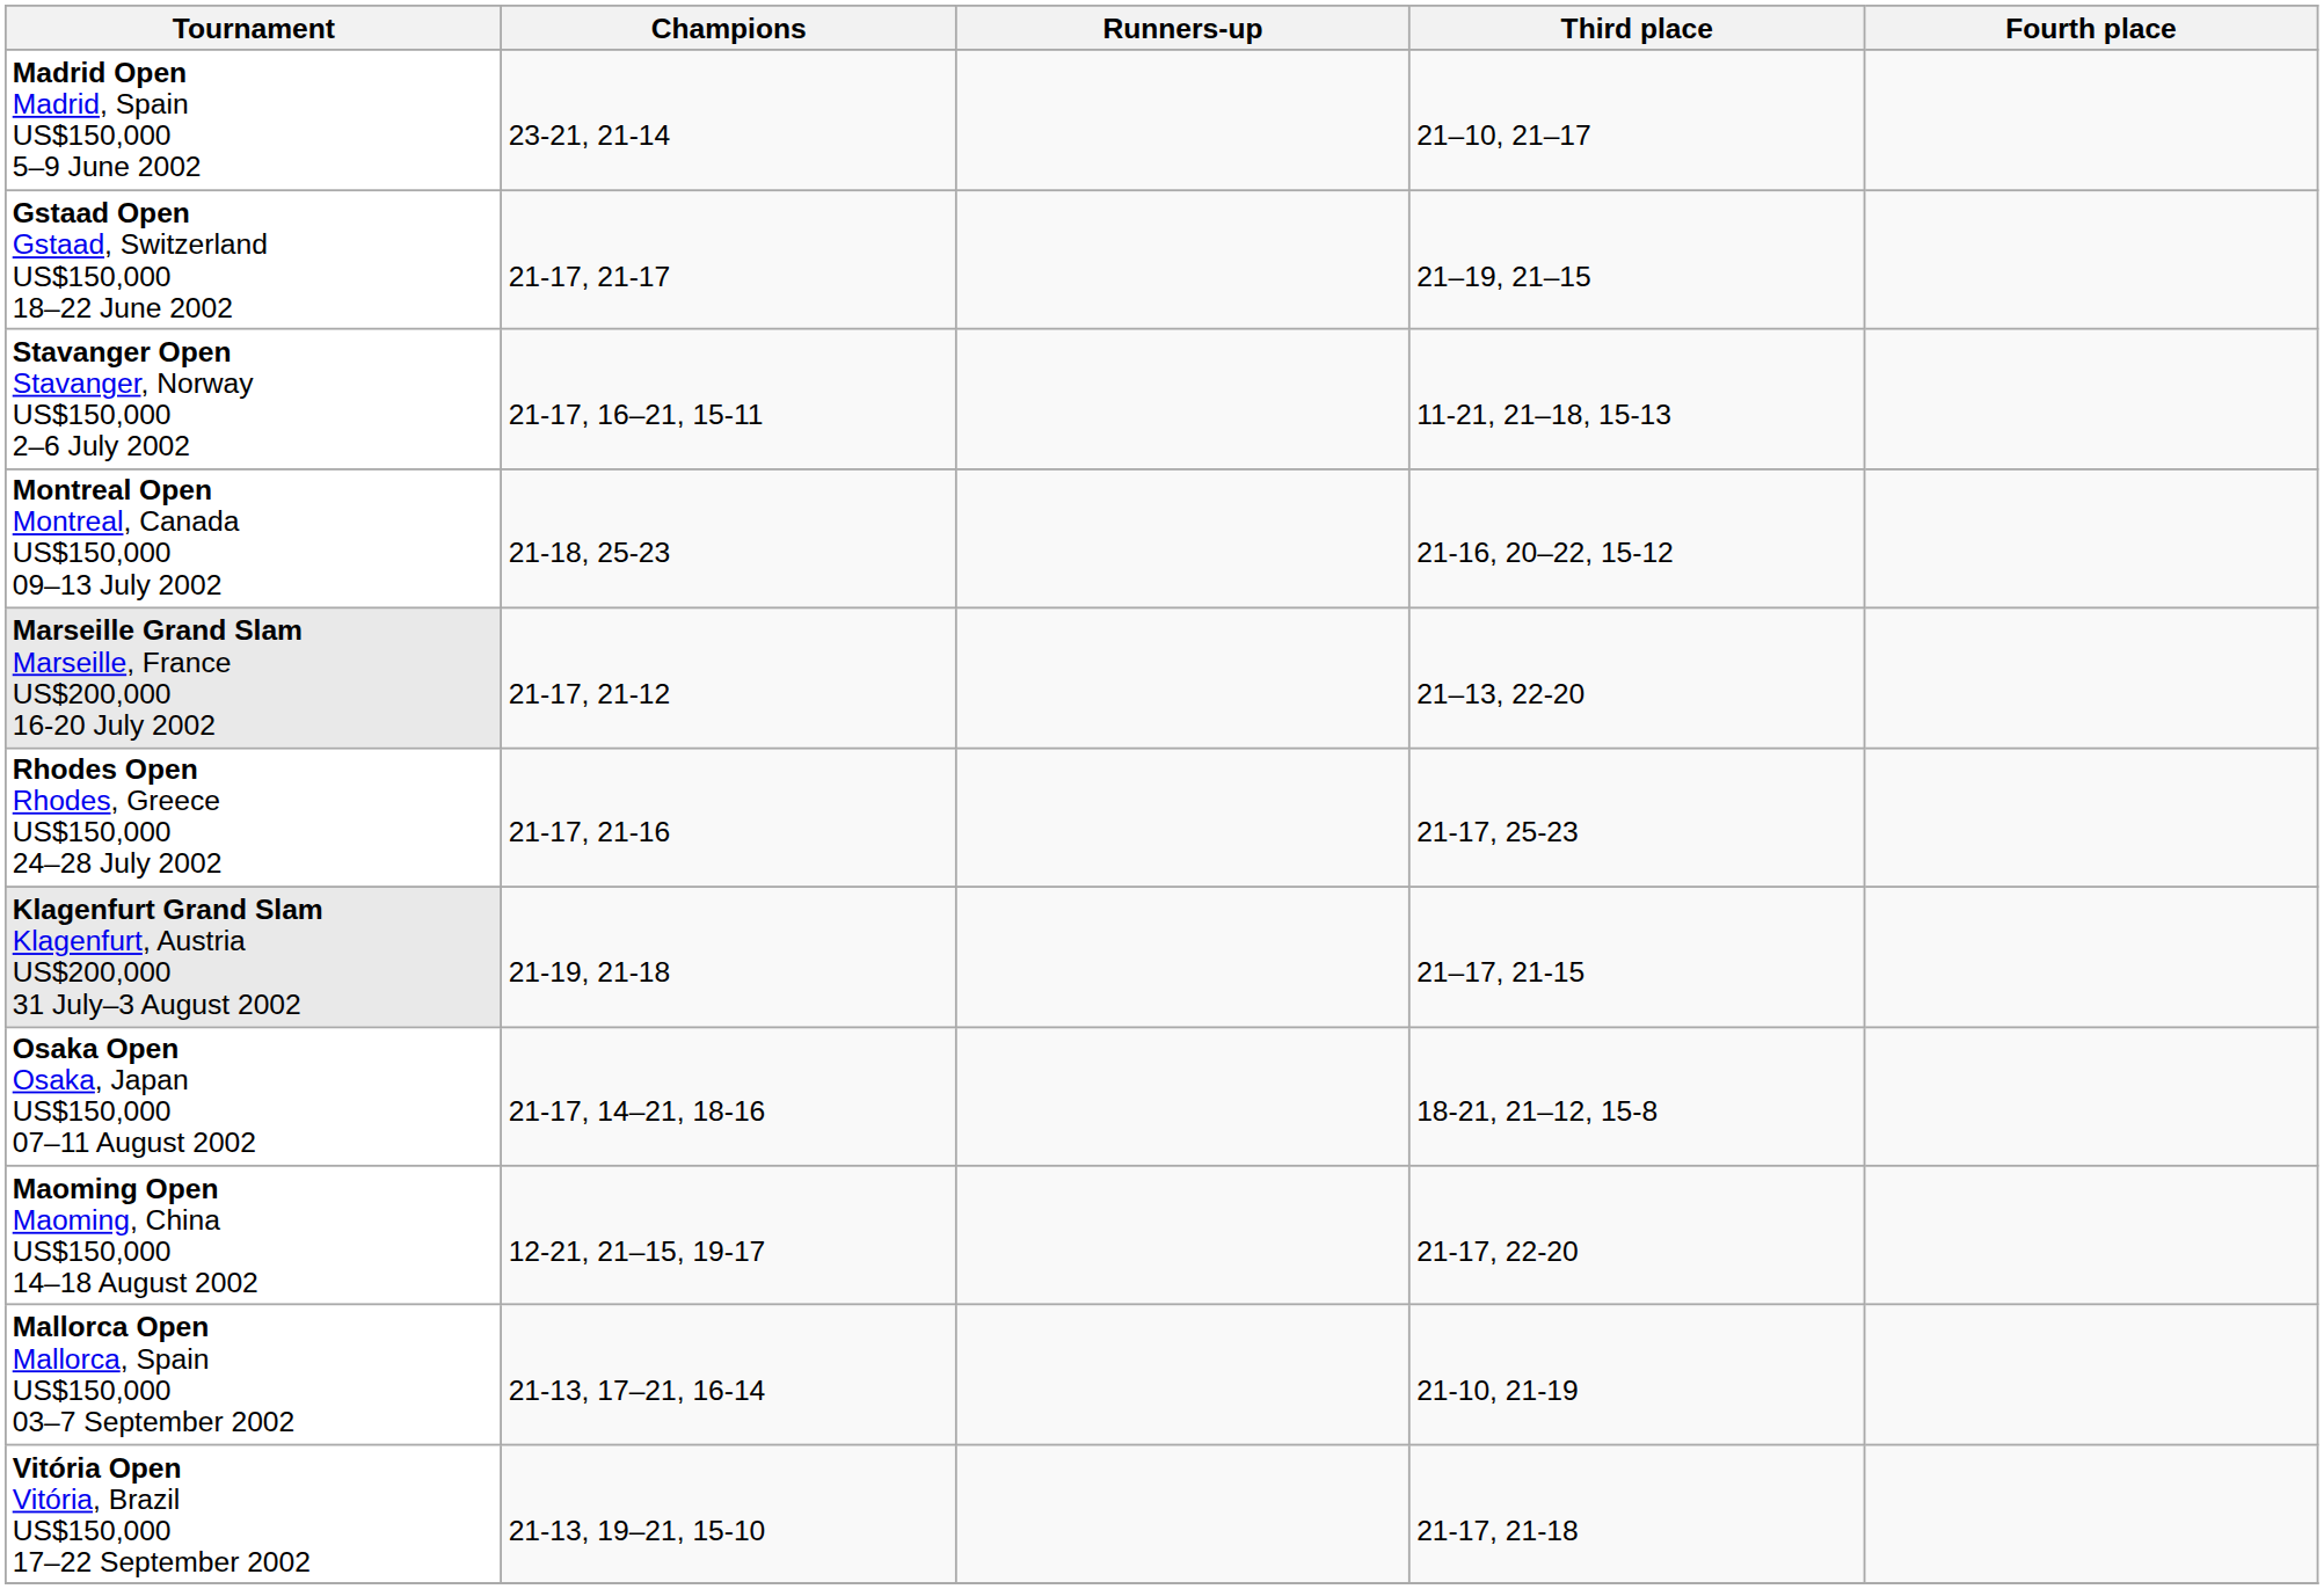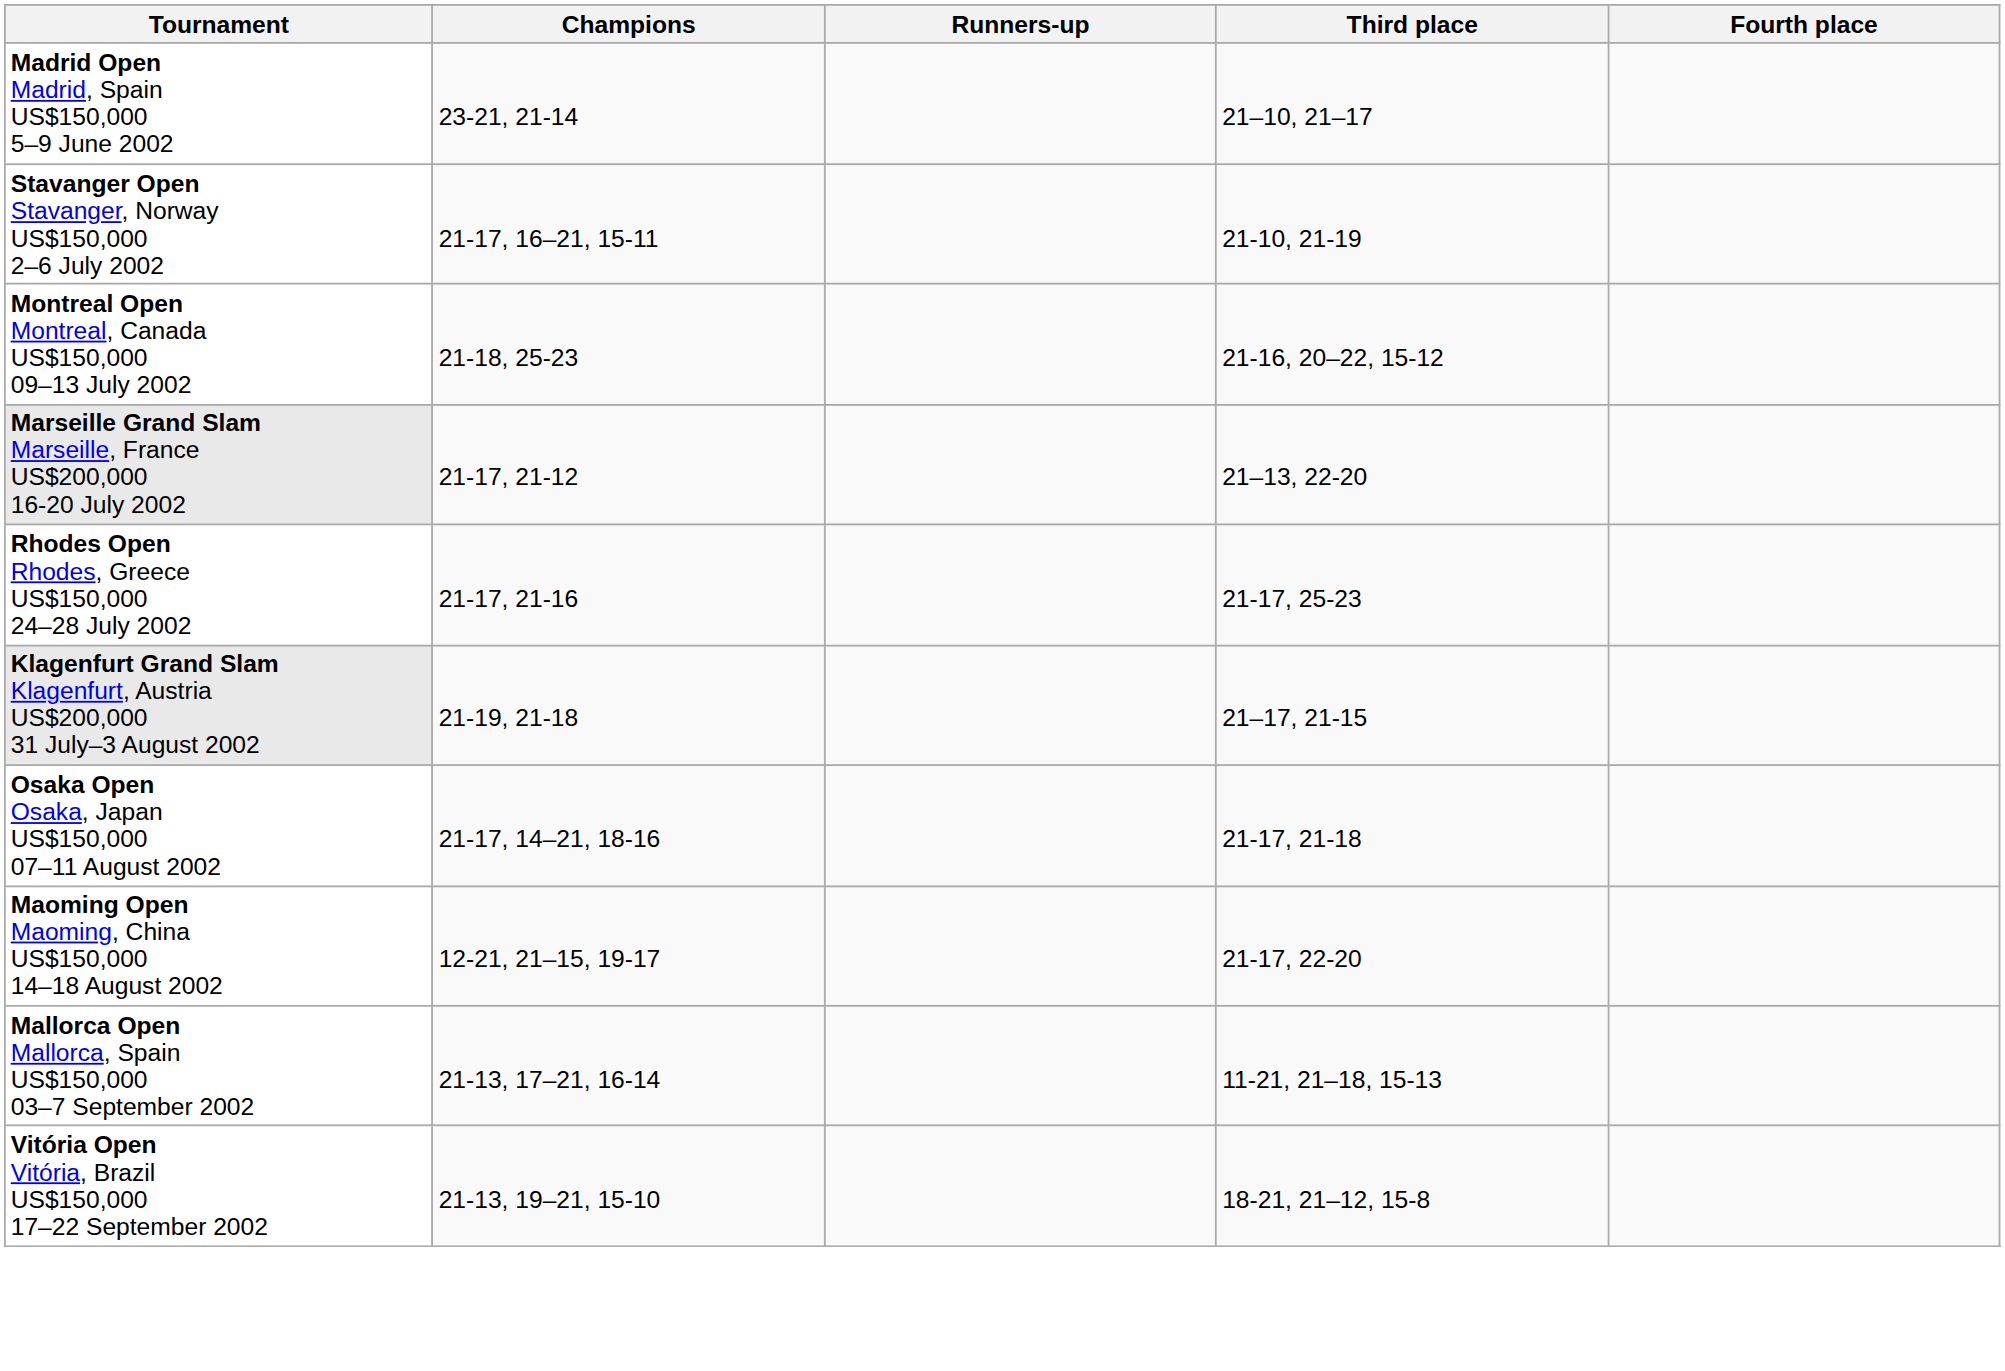- row: Gstaad Open Gstaad, Switzerland US$150,000 18–22 June 2002 | 21-17, 21-17 | 21–19, 21–15
Stavanger Open Stavanger, Norway US$150,000 2–6 July 2002 | Third place: 11-21, 21–18, 15-13 -> 21-10, 21-19
Osaka Open Osaka, Japan US$150,000 07–11 August 2002 | Third place: 18-21, 21–12, 15-8 -> 21-17, 21-18
Mallorca Open Mallorca, Spain US$150,000 03–7 September 2002 | Third place: 21-10, 21-19 -> 11-21, 21–18, 15-13
Vitória Open Vitória, Brazil US$150,000 17–22 September 2002 | Third place: 21-17, 21-18 -> 18-21, 21–12, 15-8
